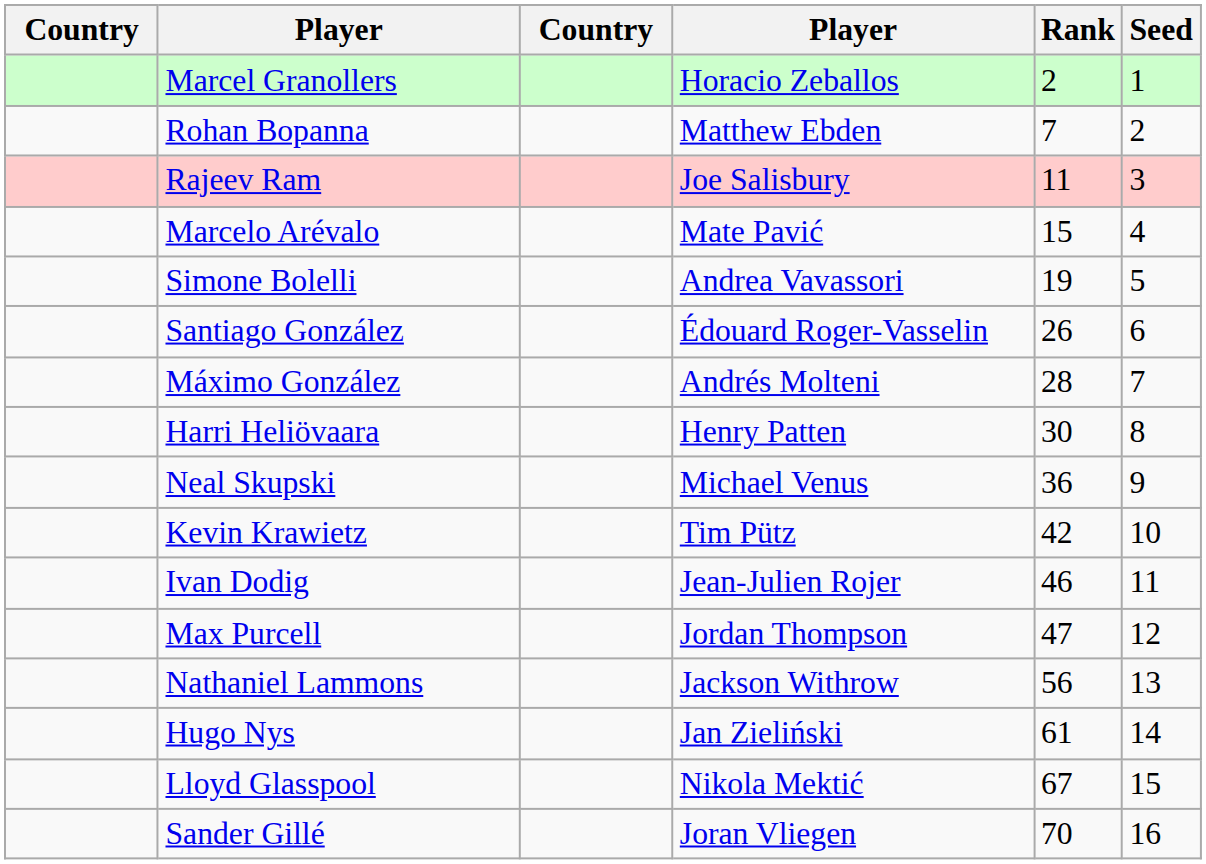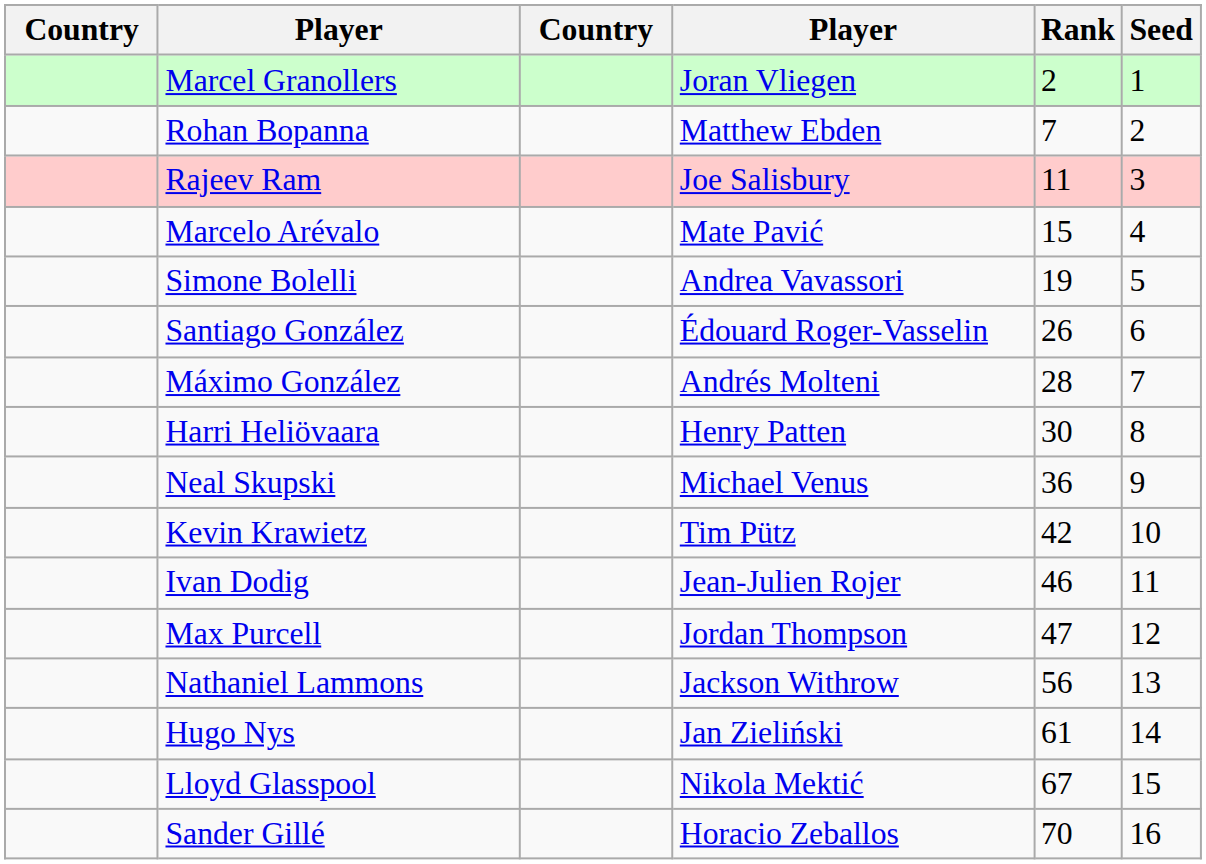Marcel Granollers | column 4: Horacio Zeballos -> Joran Vliegen
Sander Gillé | column 4: Joran Vliegen -> Horacio Zeballos
